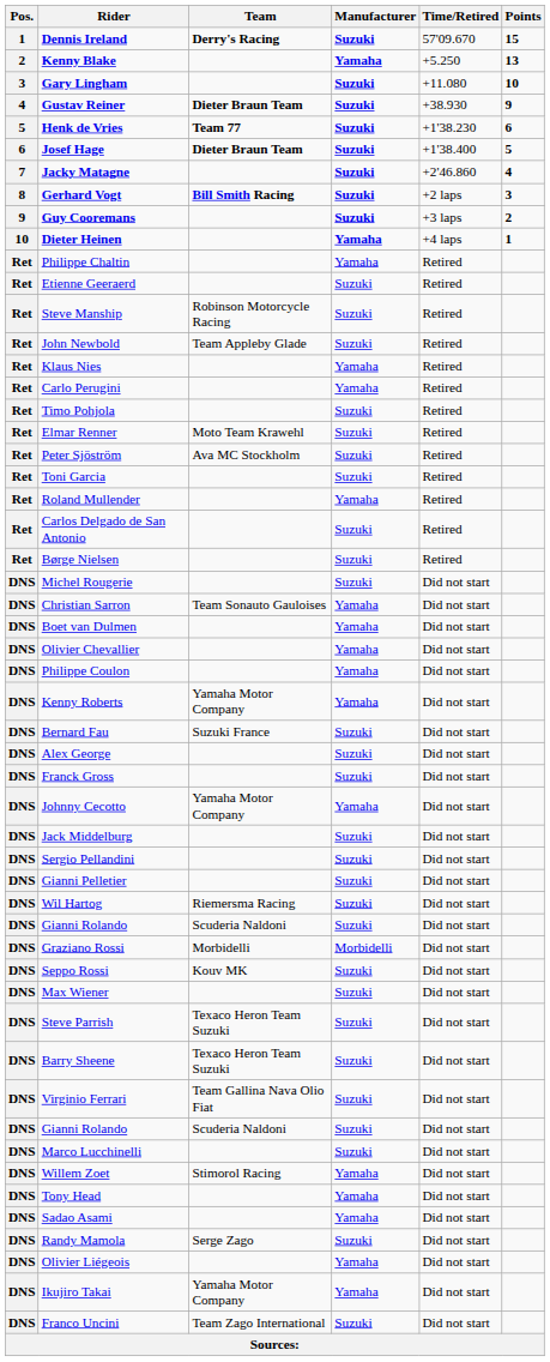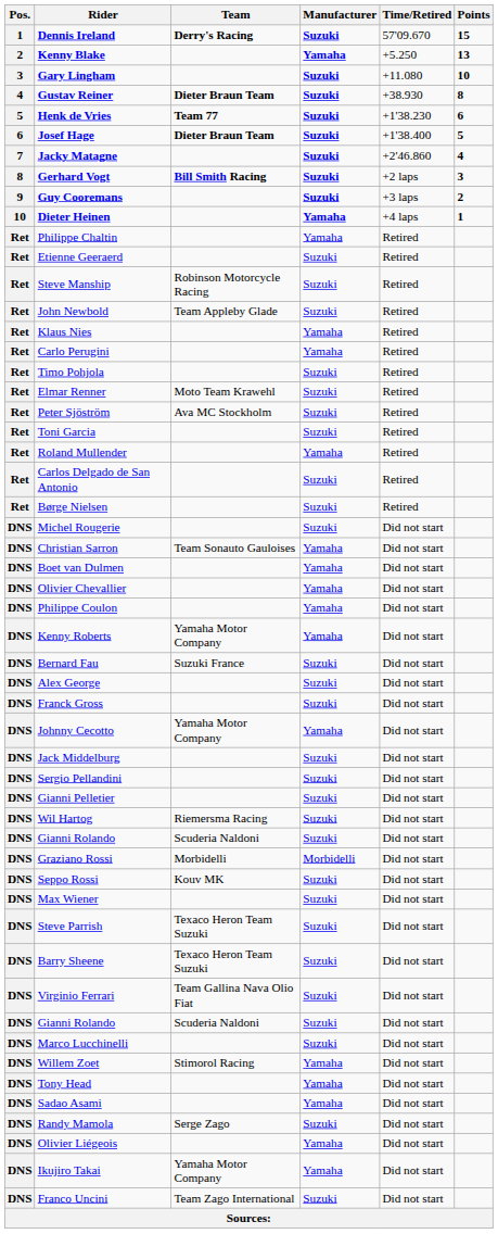Gustav Reiner | Points: 9 -> 8
